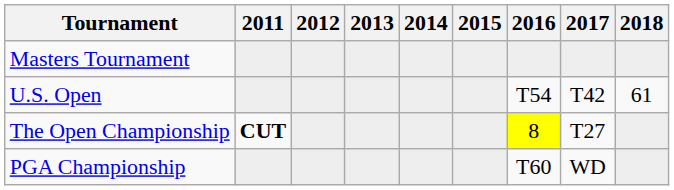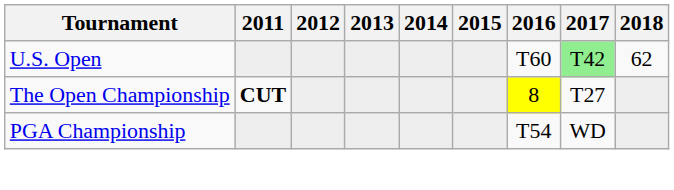- row: Masters Tournament
U.S. Open | 2016: T54 -> T60
U.S. Open | 2017: no background -> lightgreen background
U.S. Open | 2018: 61 -> 62
PGA Championship | 2016: T60 -> T54
